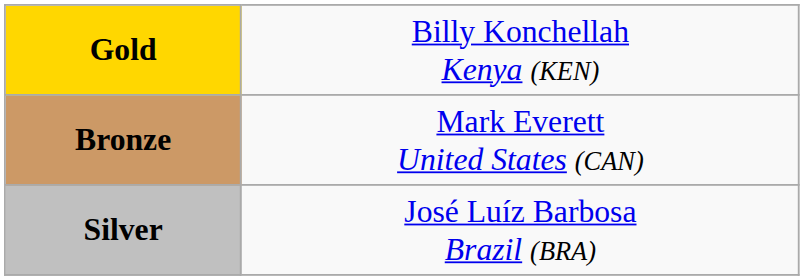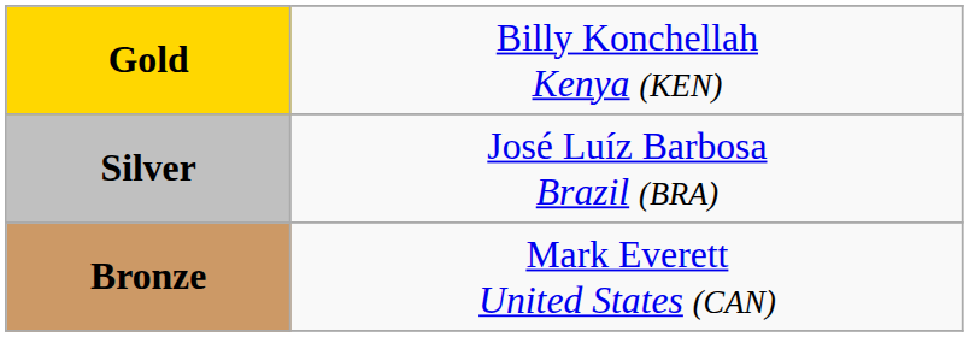rows swapped: Silver <-> Bronze
